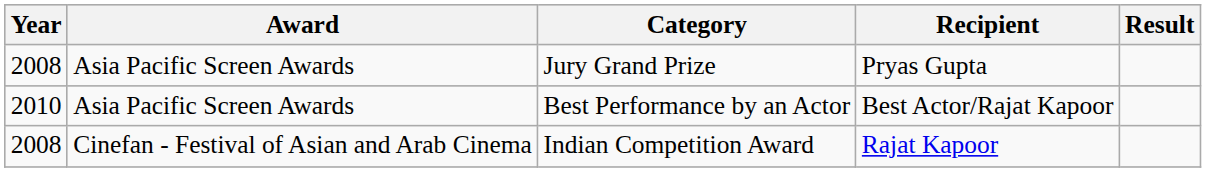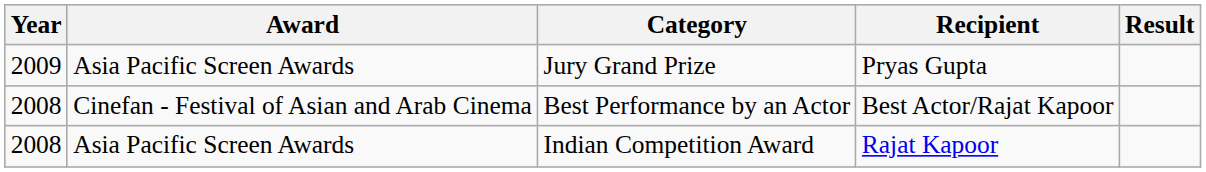Jury Grand Prize | Year: 2008 -> 2009
Best Performance by an Actor | Year: 2010 -> 2008
Best Performance by an Actor | Award: Asia Pacific Screen Awards -> Cinefan - Festival of Asian and Arab Cinema
Indian Competition Award | Award: Cinefan - Festival of Asian and Arab Cinema -> Asia Pacific Screen Awards
